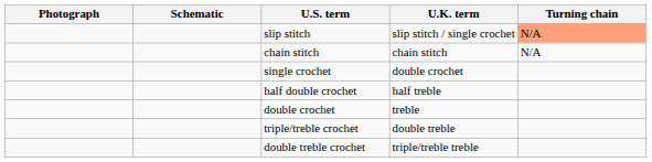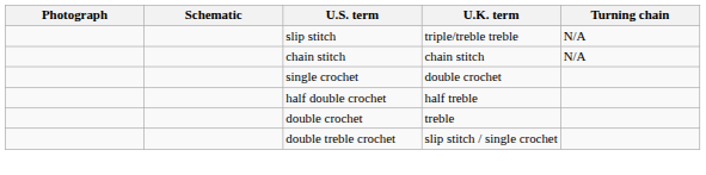slip stitch | U.K. term: slip stitch / single crochet -> triple/treble treble
slip stitch | Turning chain: lightsalmon background -> no background
- row: triple/treble crochet | double treble
double treble crochet | U.K. term: triple/treble treble -> slip stitch / single crochet
